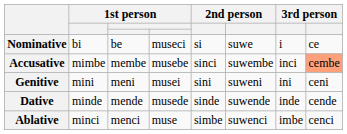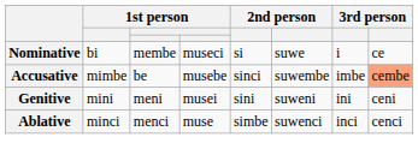Nominative | column 3: be -> membe
Accusative | column 3: membe -> be
Accusative | column 7: inci -> imbe
- row: Dative | minde | mende | musede | sinde | suwende | inde | cende
Ablative | column 7: imbe -> inci
